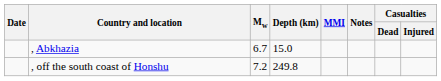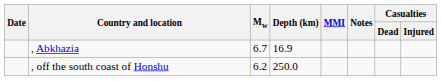, Abkhazia | Depth (km): 15.0 -> 16.9
, off the south coast of Honshu | Mw: 7.2 -> 6.2
, off the south coast of Honshu | Depth (km): 249.8 -> 250.0
